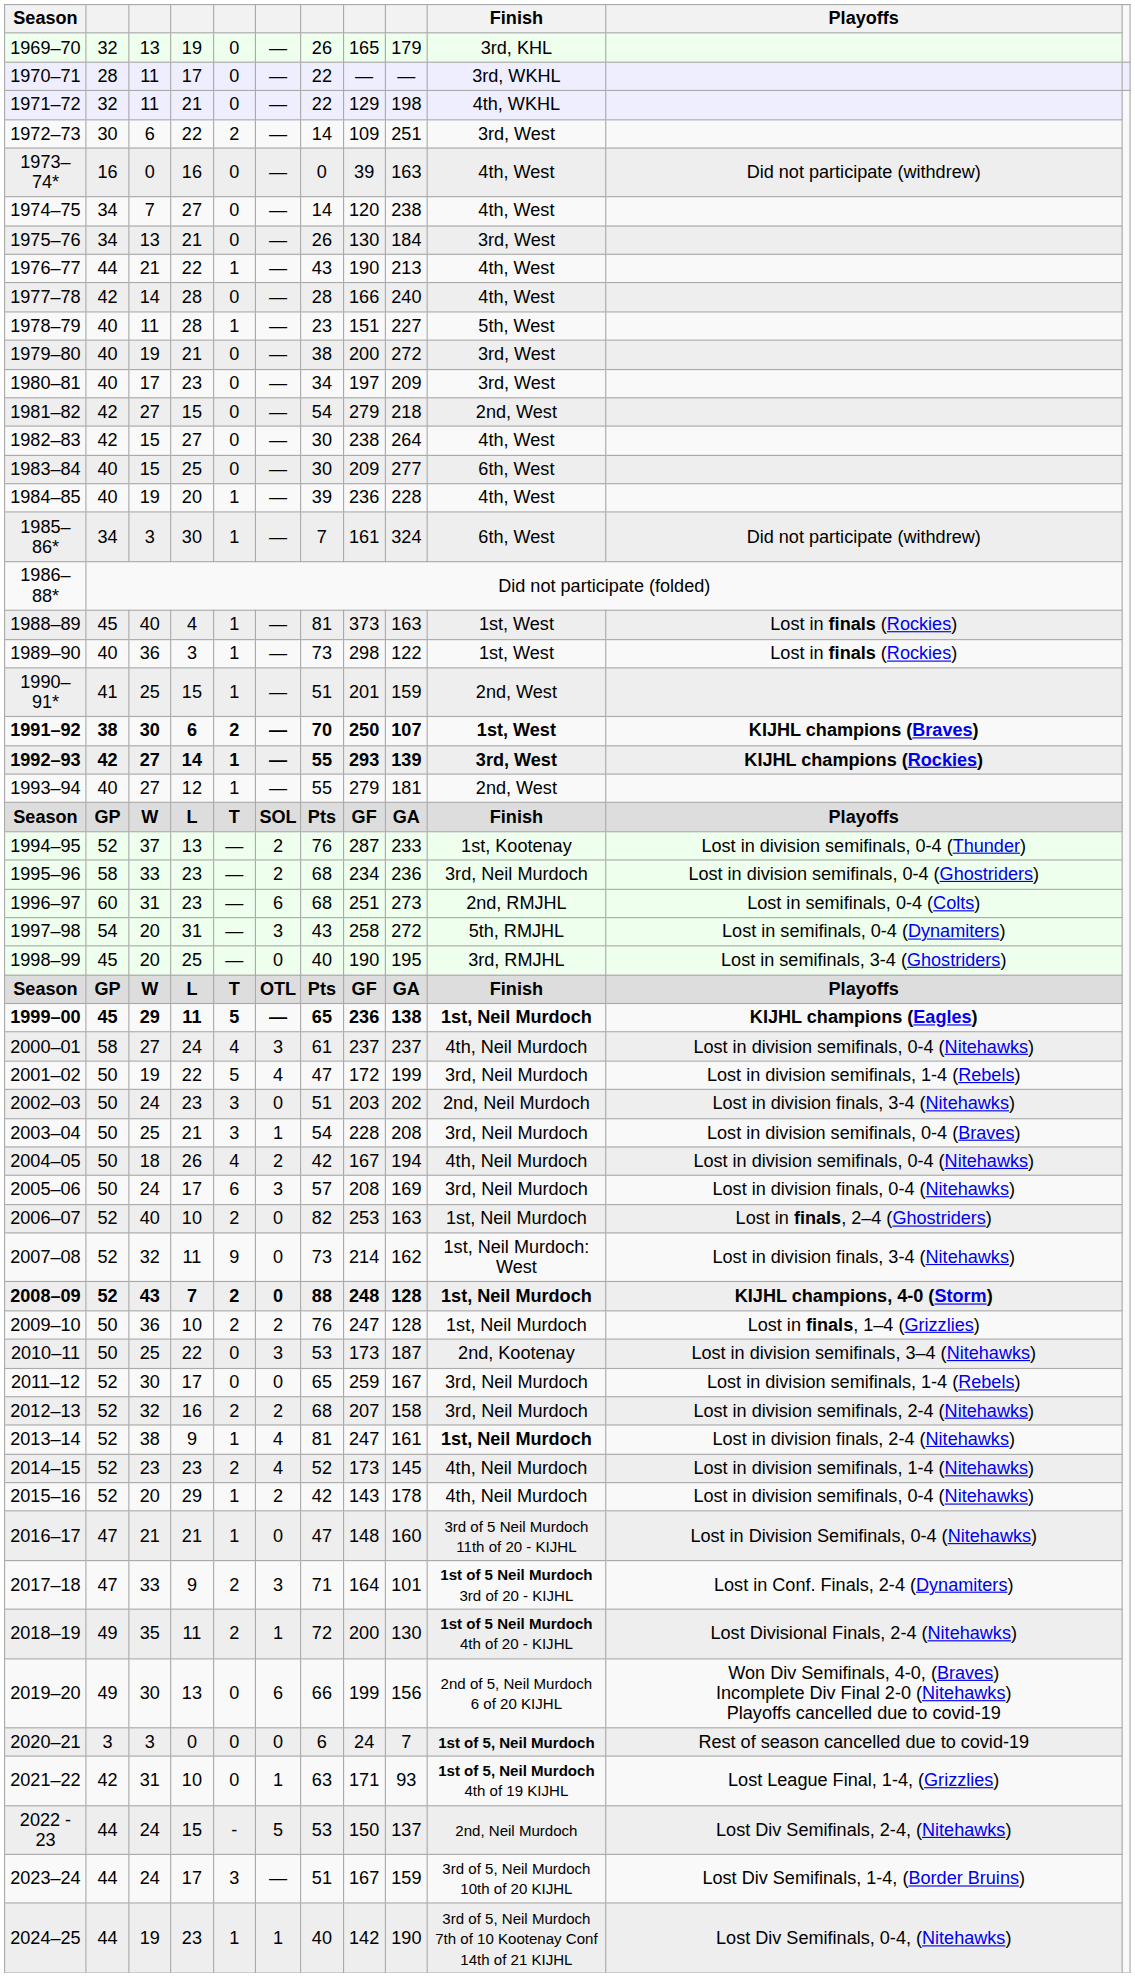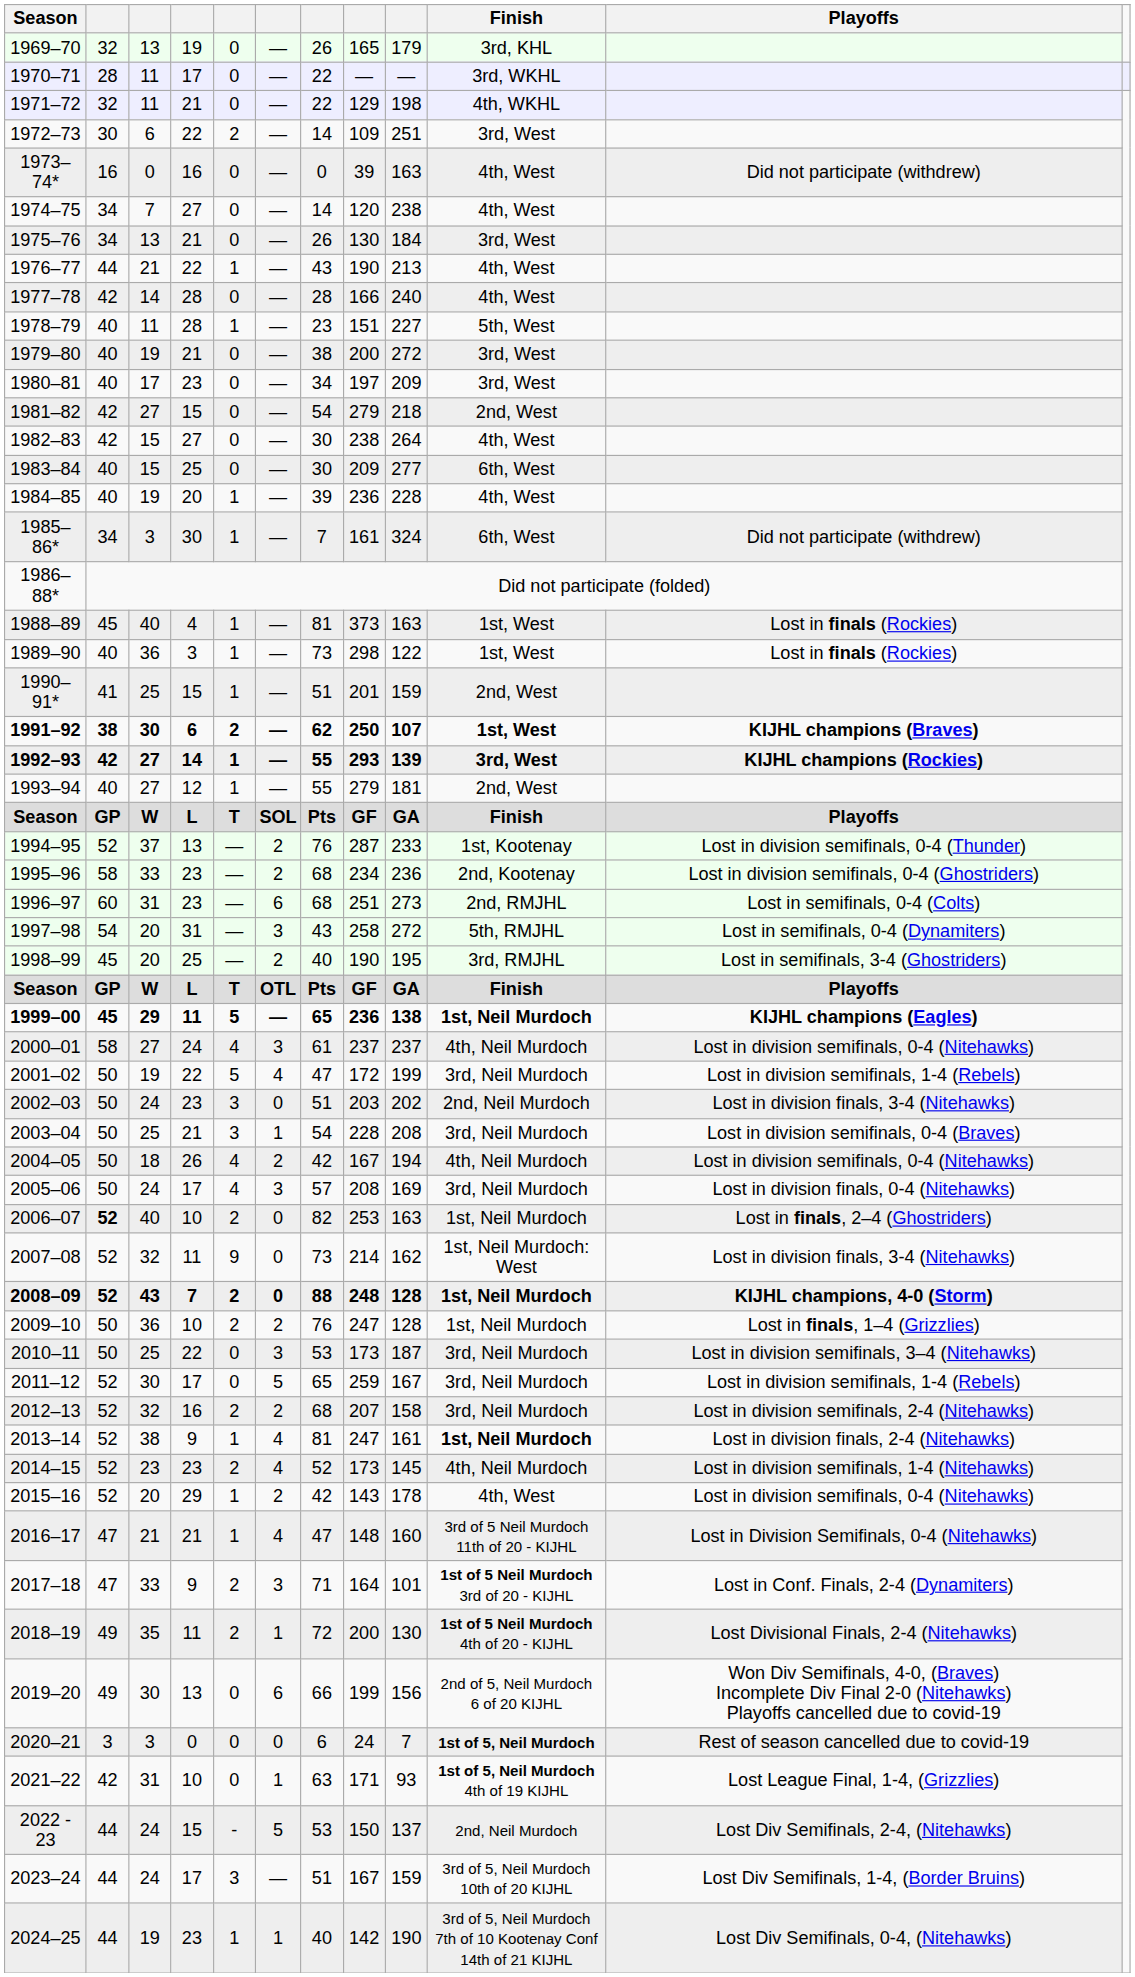1991–92 | column 7: 70 -> 62
1995–96 | Finish: 3rd, Neil Murdoch -> 2nd, Kootenay
1998–99 | column 6: 0 -> 2
2005–06 | column 5: 6 -> 4
2006–07 | column 2: normal -> bold
2010–11 | Finish: 2nd, Kootenay -> 3rd, Neil Murdoch
2011–12 | column 6: 0 -> 5
2015–16 | Finish: 4th, Neil Murdoch -> 4th, West
2016–17 | column 6: 0 -> 4
